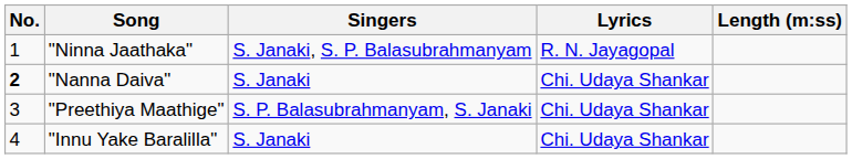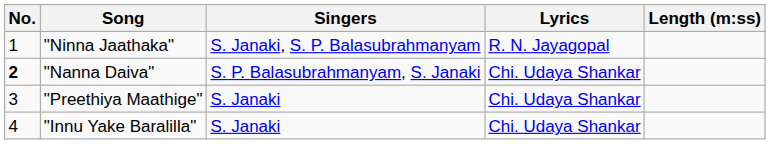"Nanna Daiva" | Singers: S. Janaki -> S. P. Balasubrahmanyam, S. Janaki
"Preethiya Maathige" | Singers: S. P. Balasubrahmanyam, S. Janaki -> S. Janaki
